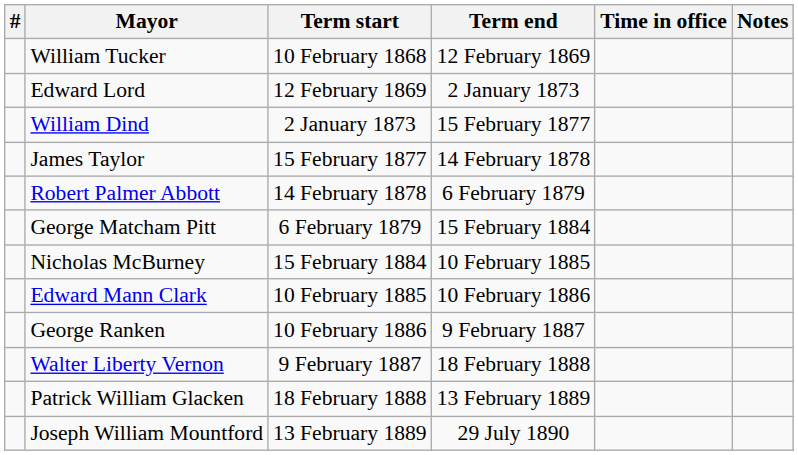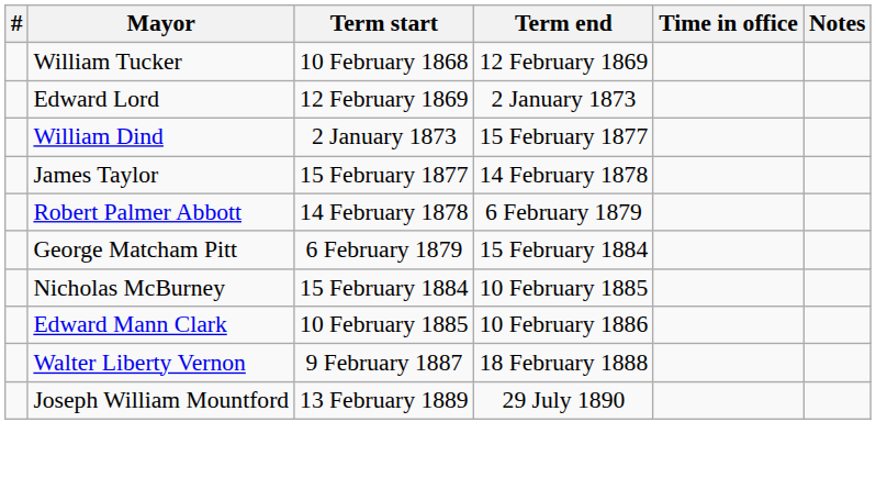- row: George Ranken | 10 February 1886 | 9 February 1887
- row: Patrick William Glacken | 18 February 1888 | 13 February 1889
